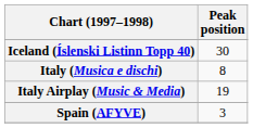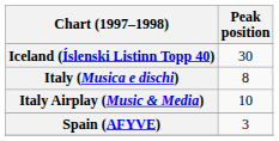Italy Airplay (Music & Media) | Peak position: 19 -> 10
